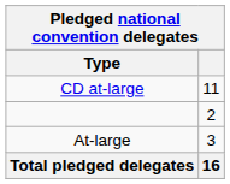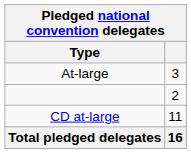rows swapped: CD at-large <-> At-large
